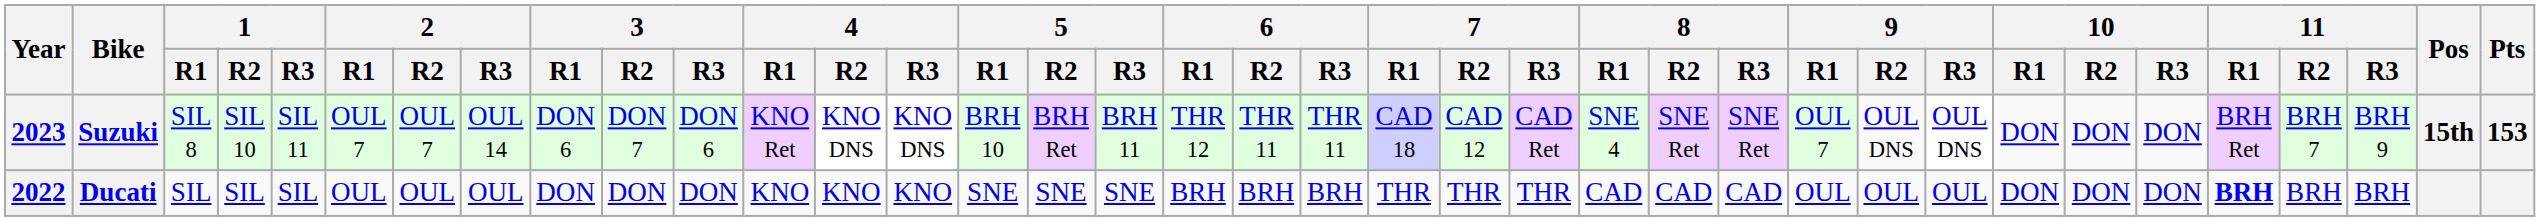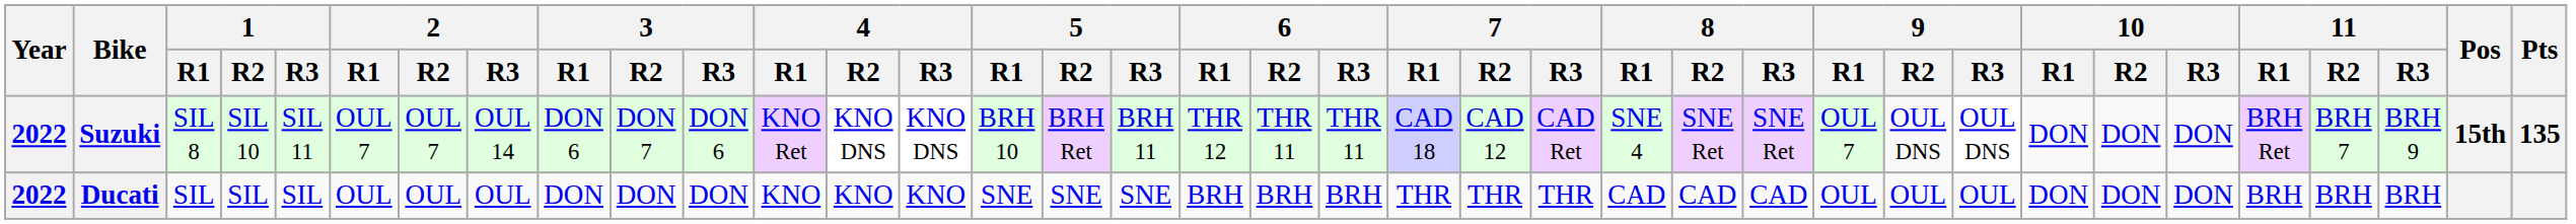Suzuki | Year: 2023 -> 2022
Suzuki | Pts: 153 -> 135
Ducati | 11 / R1: bold -> normal
